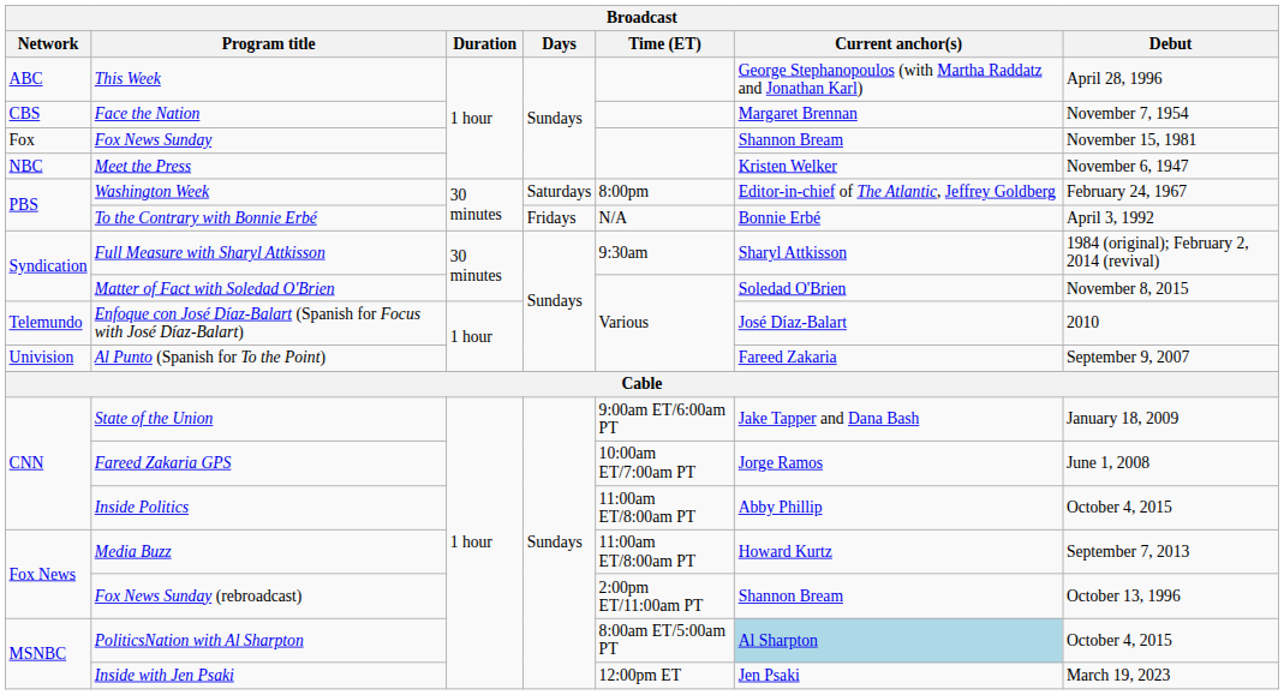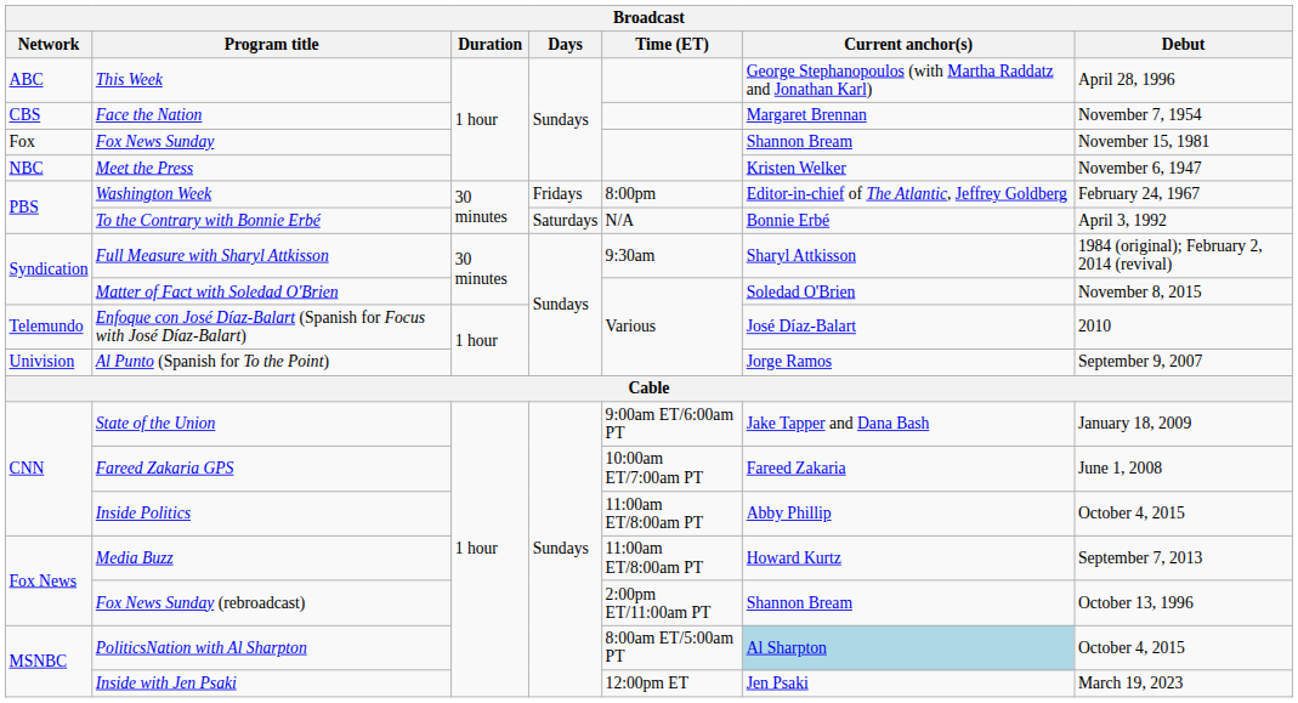Washington Week | Days: Saturdays -> Fridays
To the Contrary with Bonnie Erbé | Days: Fridays -> Saturdays
Al Punto (Spanish for To the Point) | Current anchor(s): Fareed Zakaria -> Jorge Ramos
Fareed Zakaria GPS | Current anchor(s): Jorge Ramos -> Fareed Zakaria
